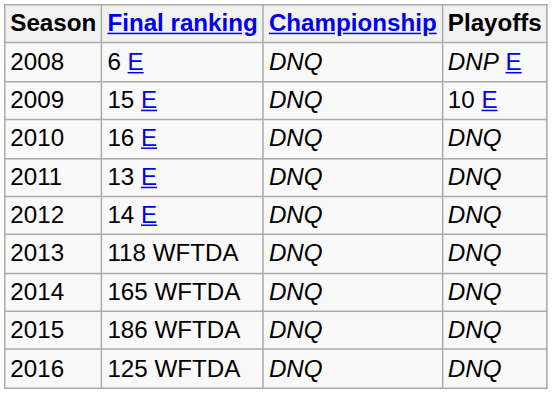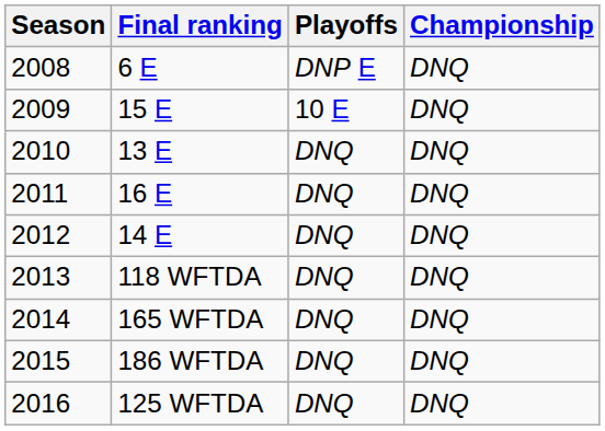columns swapped: Playoffs <-> Championship
2010 | Final ranking: 16 E -> 13 E
2011 | Final ranking: 13 E -> 16 E
